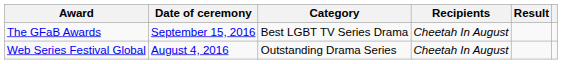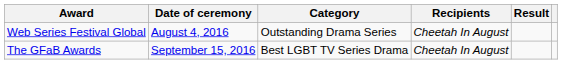rows swapped: Web Series Festival Global <-> The GFaB Awards
